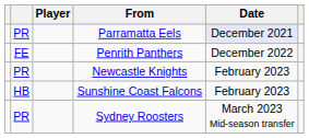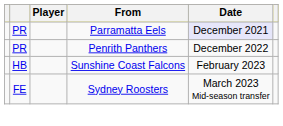Penrith Panthers | column 2: FE -> PR
- row: PR | Newcastle Knights | February 2023
Sydney Roosters | column 2: PR -> FE
